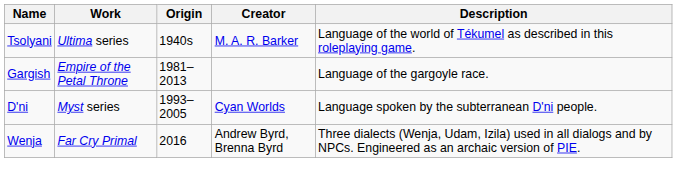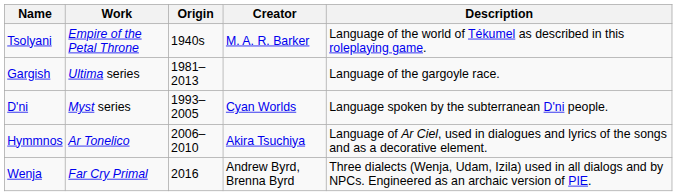Tsolyani | Work: Ultima series -> Empire of the Petal Throne
Gargish | Work: Empire of the Petal Throne -> Ultima series
+ row: Hymmnos | Ar Tonelico | 2006–2010 | Akira Tsuchiya | Language of Ar Ciel, used in dialogues and lyrics of the songs and as a decorative element.
